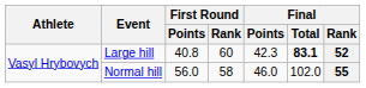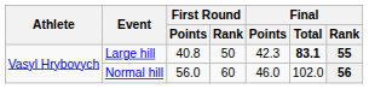Large hill | First Round / Rank: 60 -> 50
Large hill | Final / Rank: 52 -> 55
Normal hill | First Round / Rank: 58 -> 60
Normal hill | Final / Rank: 55 -> 56
